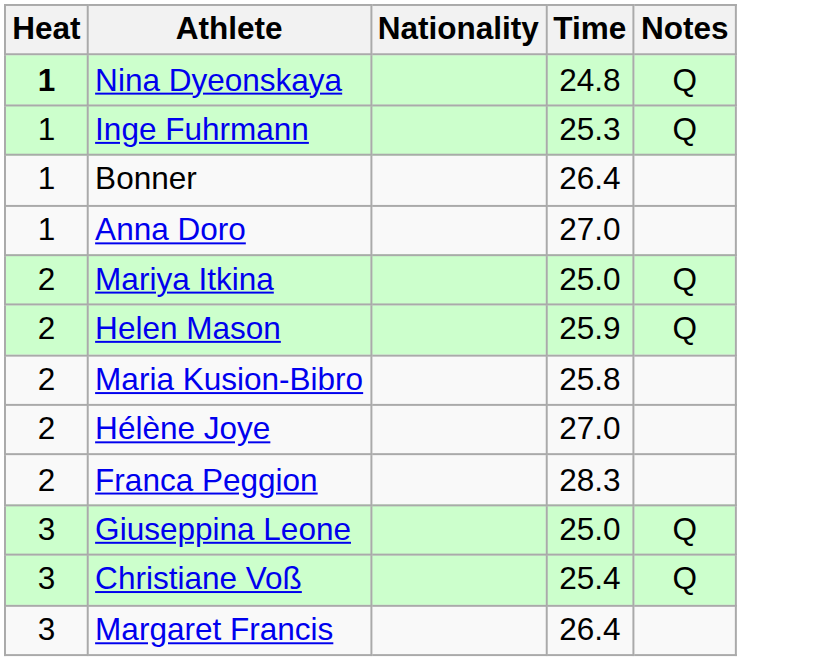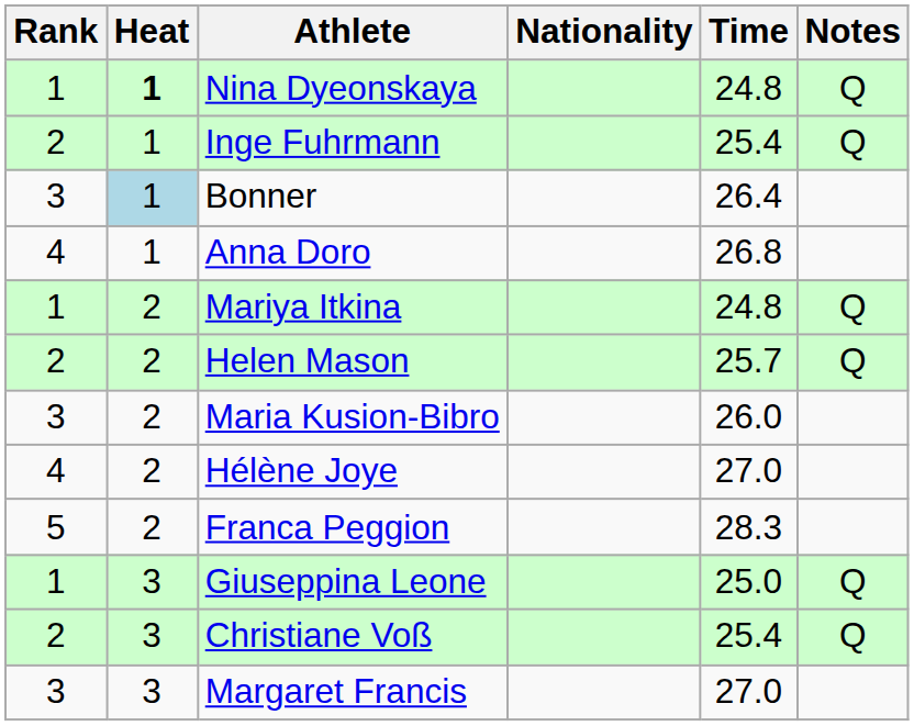+ column: Rank | 1 | 2 | 3 | 4 | 1 | 2 | 3 | 4 | 5 | 1 | 2 | 3
Inge Fuhrmann | Time: 25.3 -> 25.4
Bonner | Heat: no background -> lightblue background
Anna Doro | Time: 27.0 -> 26.8
Mariya Itkina | Time: 25.0 -> 24.8
Helen Mason | Time: 25.9 -> 25.7
Maria Kusion-Bibro | Time: 25.8 -> 26.0
Margaret Francis | Time: 26.4 -> 27.0
